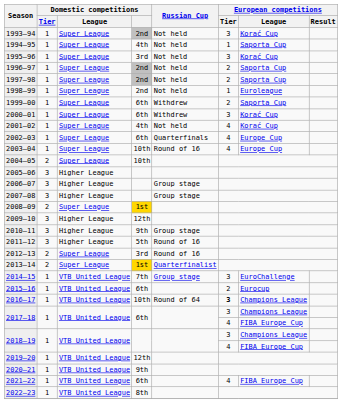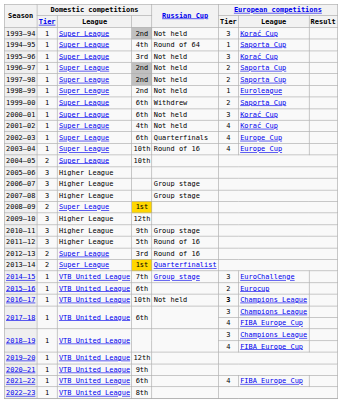1994–95 | Russian Cup: Not held -> Round of 64
2000–01 | Russian Cup: Withdrew -> Not held
2016–17 | Russian Cup: Round of 64 -> Not held
